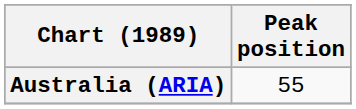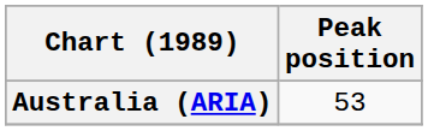Australia (ARIA) | Peak position: 55 -> 53
